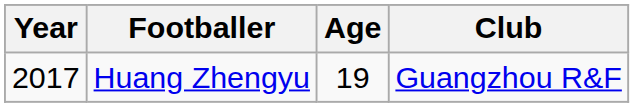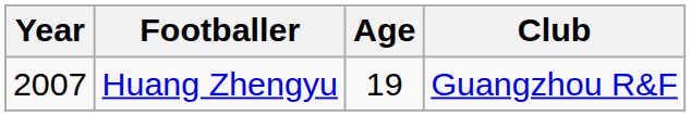Huang Zhengyu | Year: 2017 -> 2007
